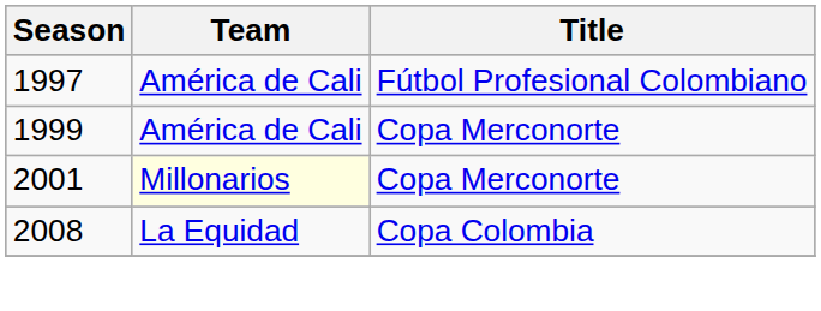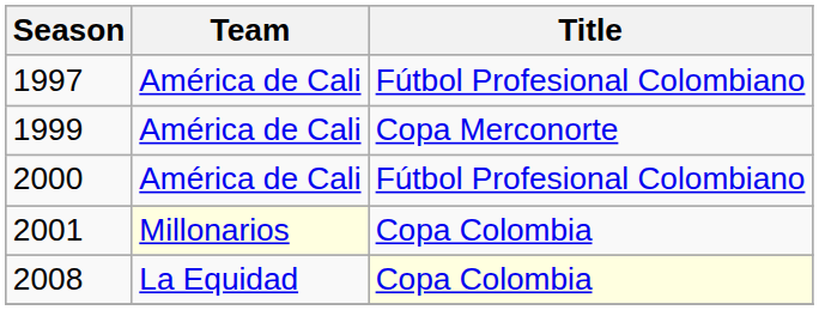+ row: 2000 | América de Cali | Fútbol Profesional Colombiano
2001 | Title: Copa Merconorte -> Copa Colombia
2008 | Title: no background -> lightyellow background
